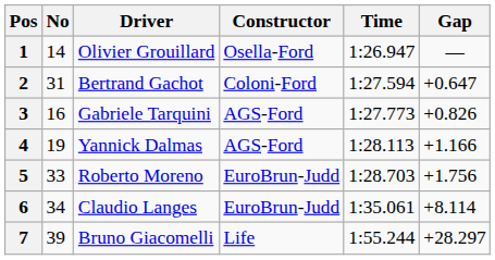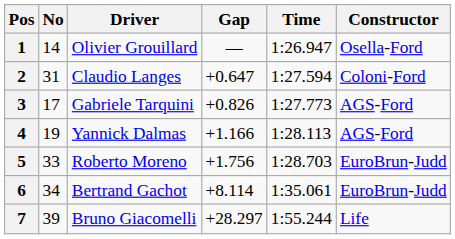columns swapped: Constructor <-> Gap
2 | Driver: Bertrand Gachot -> Claudio Langes
3 | No: 16 -> 17
6 | Driver: Claudio Langes -> Bertrand Gachot
